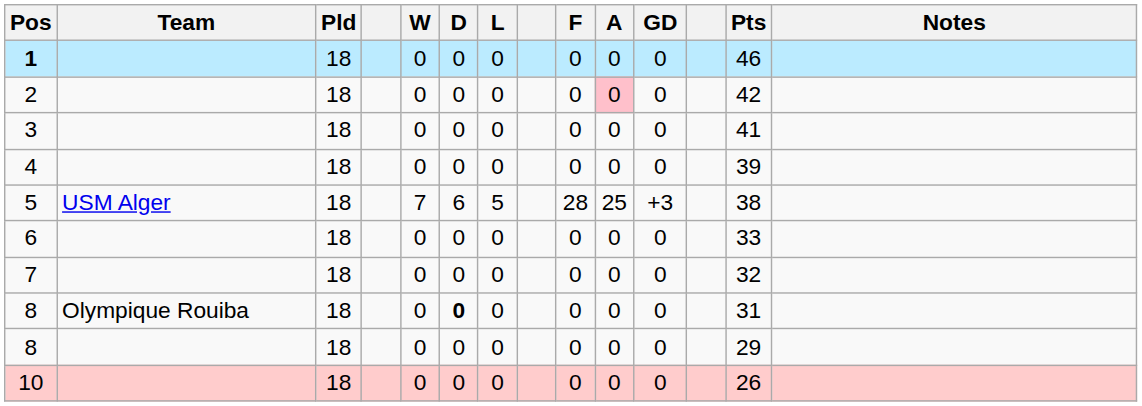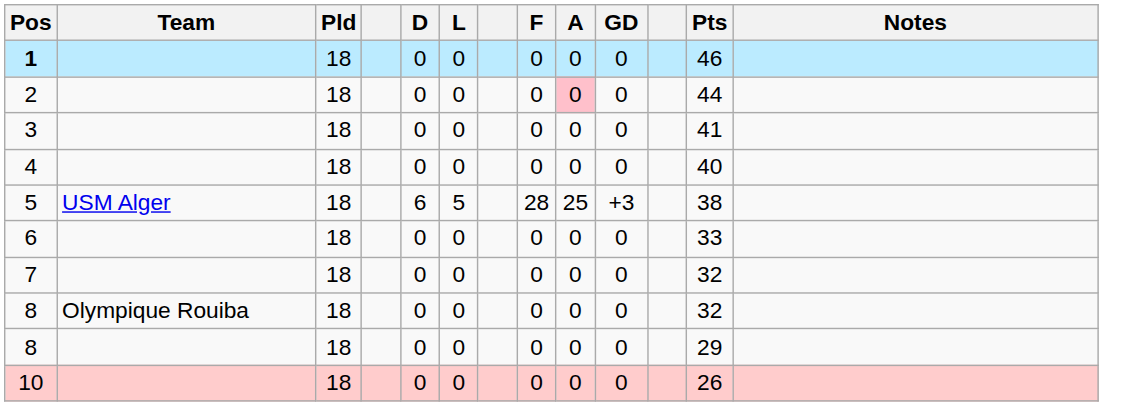- column: W | 0 | 0 | 0 | 0 | 7 | 0 | 0 | 0 | 0 | 0
2 | Pts: 42 -> 44
4 | Pts: 39 -> 40
8 / Olympique Rouiba | D: bold -> normal
8 / Olympique Rouiba | Pts: 31 -> 32
